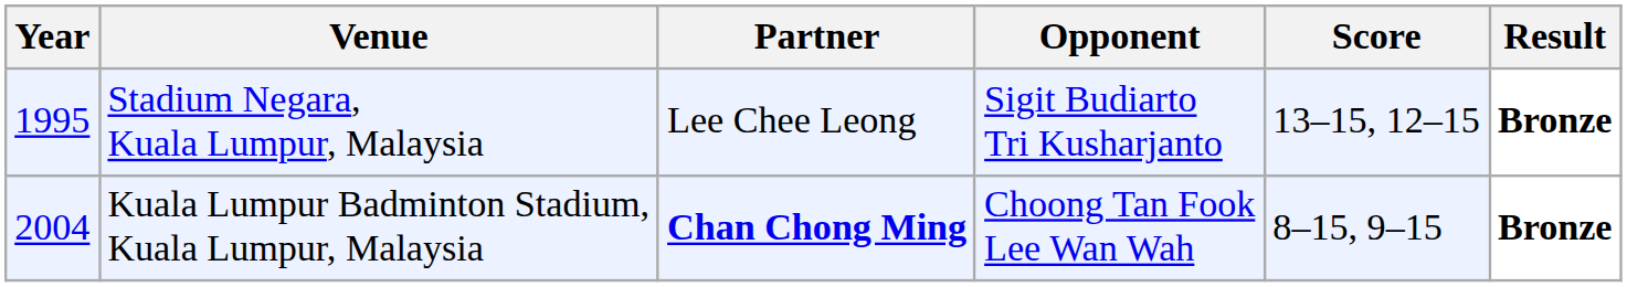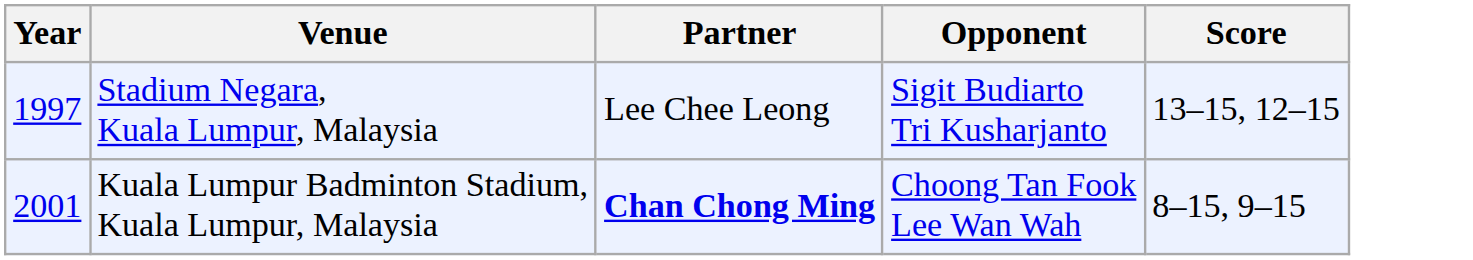- column: Result | Bronze | Bronze
Stadium Negara, Kuala Lumpur, Malaysia | Year: 1995 -> 1997
Kuala Lumpur Badminton Stadium, Kuala Lumpur, Malaysia | Year: 2004 -> 2001
